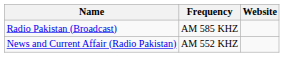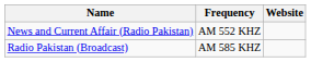rows swapped: News and Current Affair (Radio Pakistan) <-> Radio Pakistan (Broadcast)
